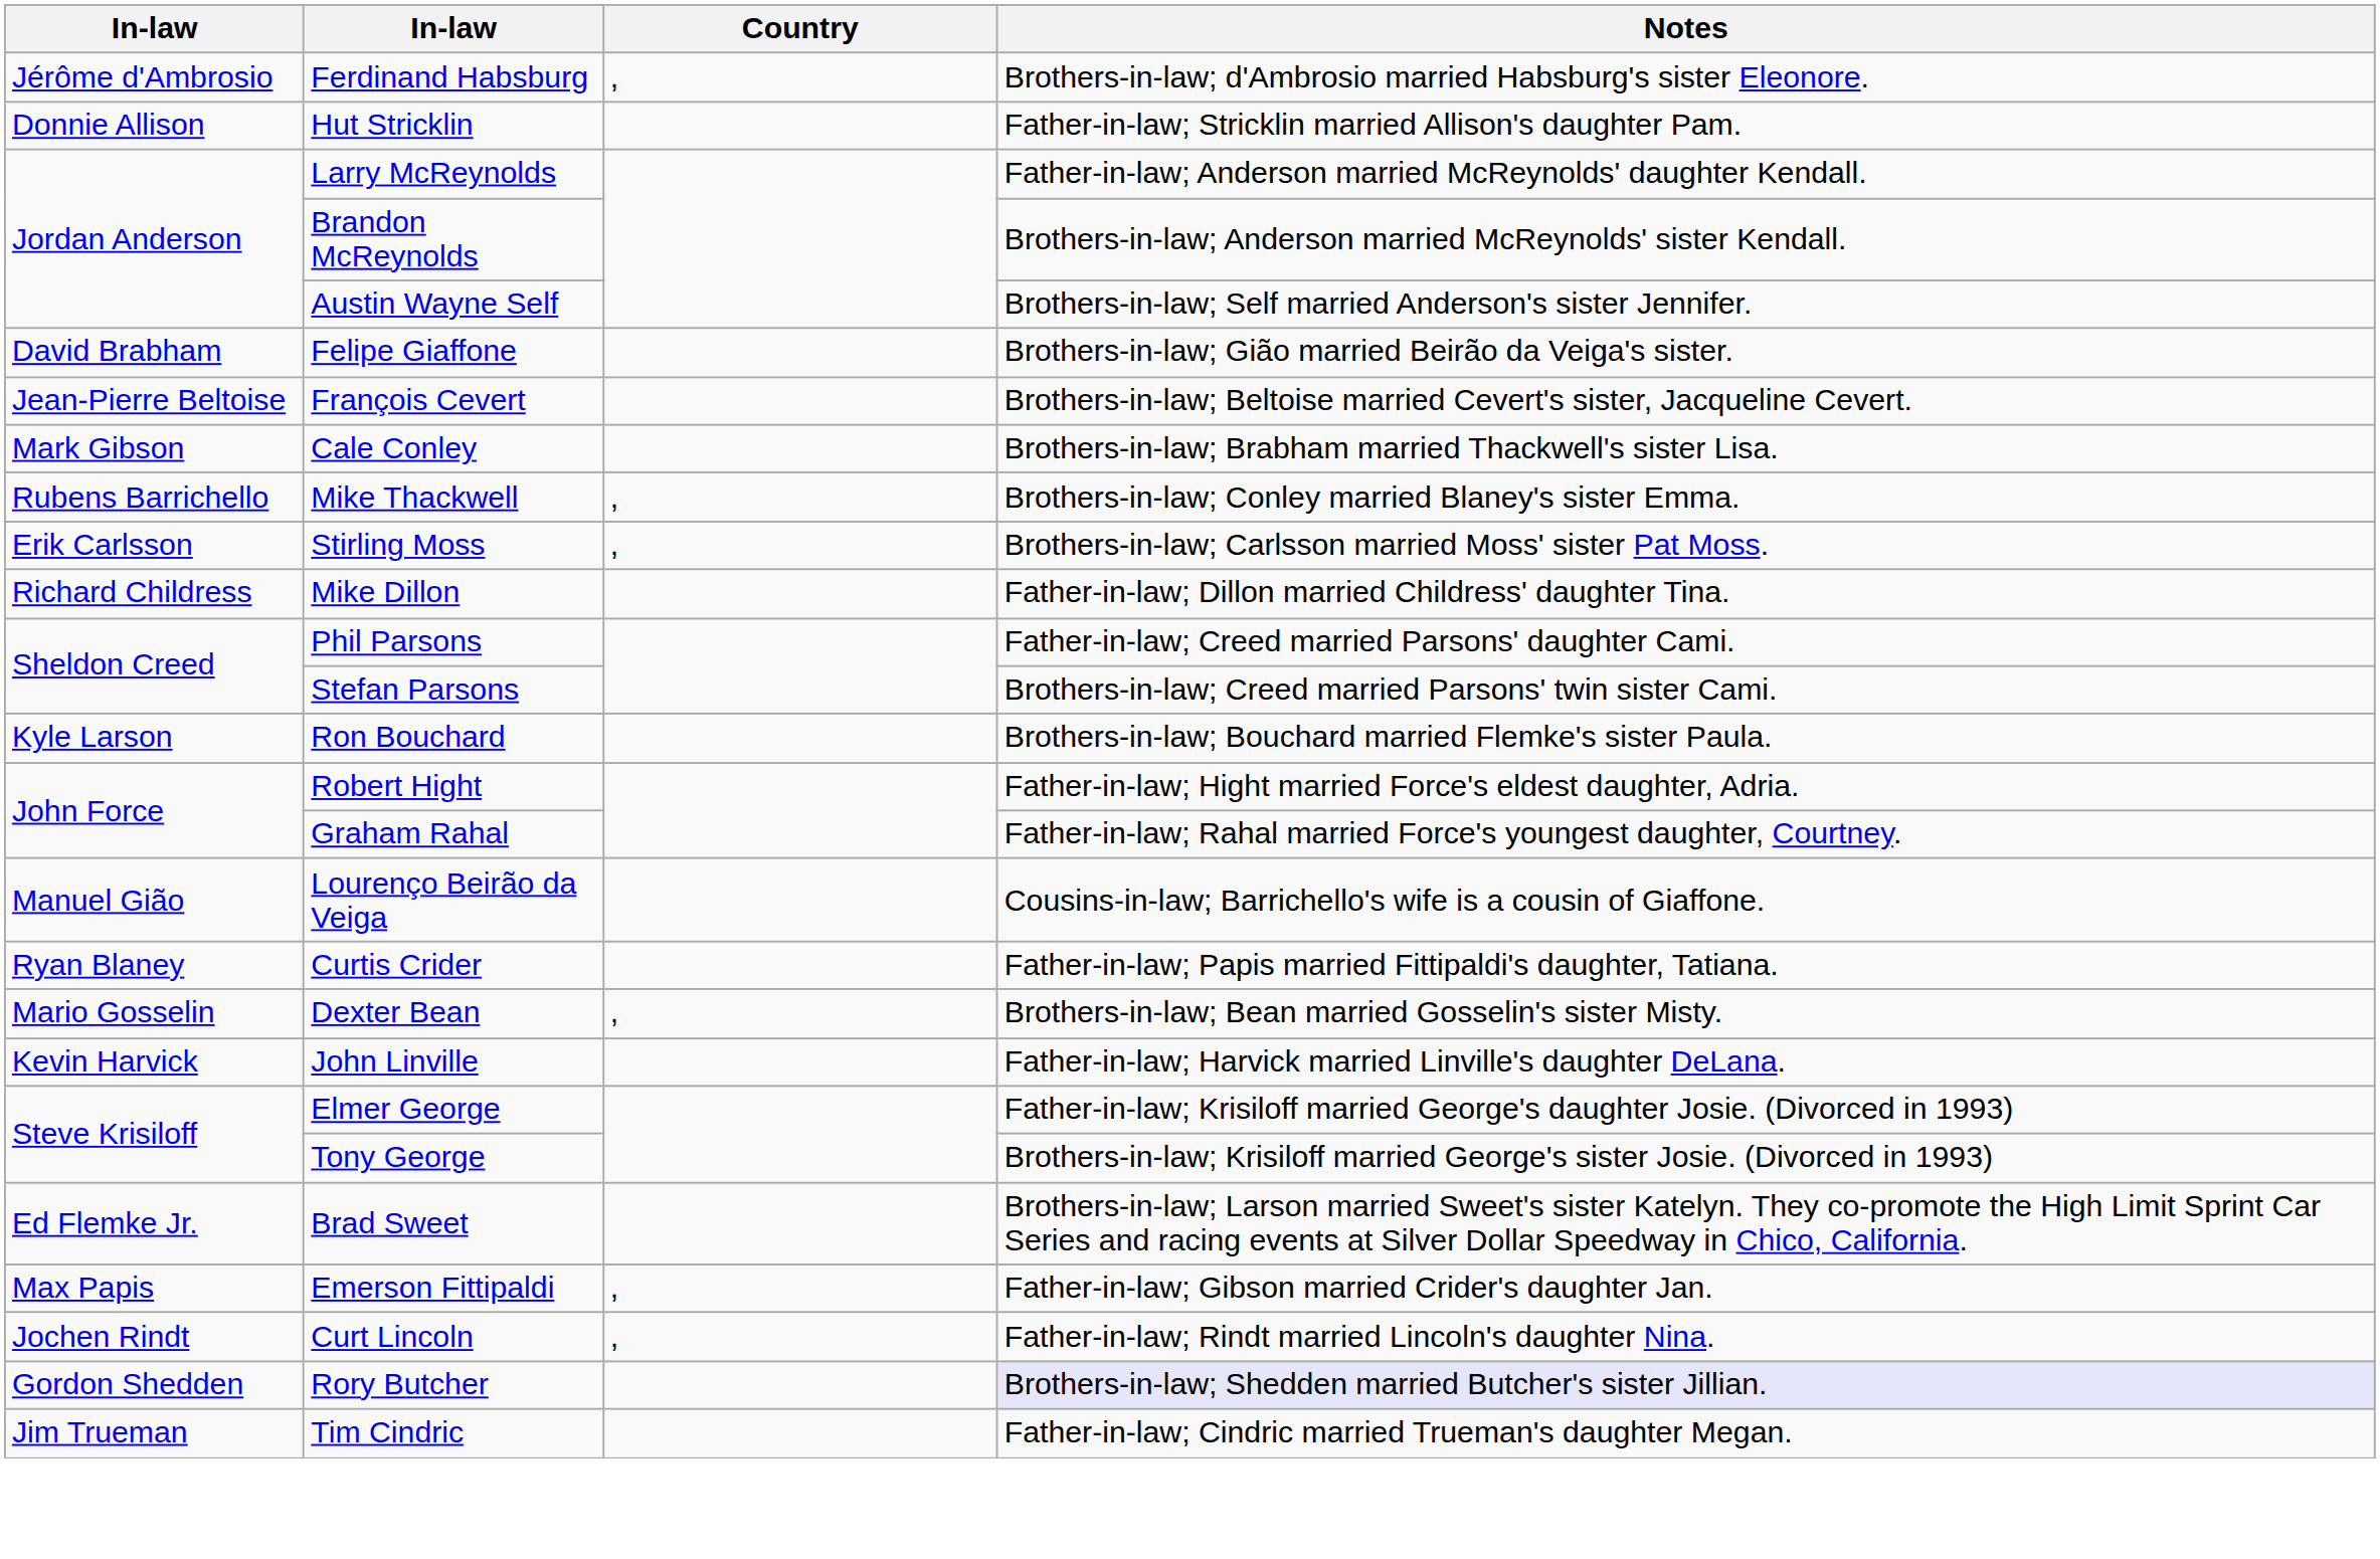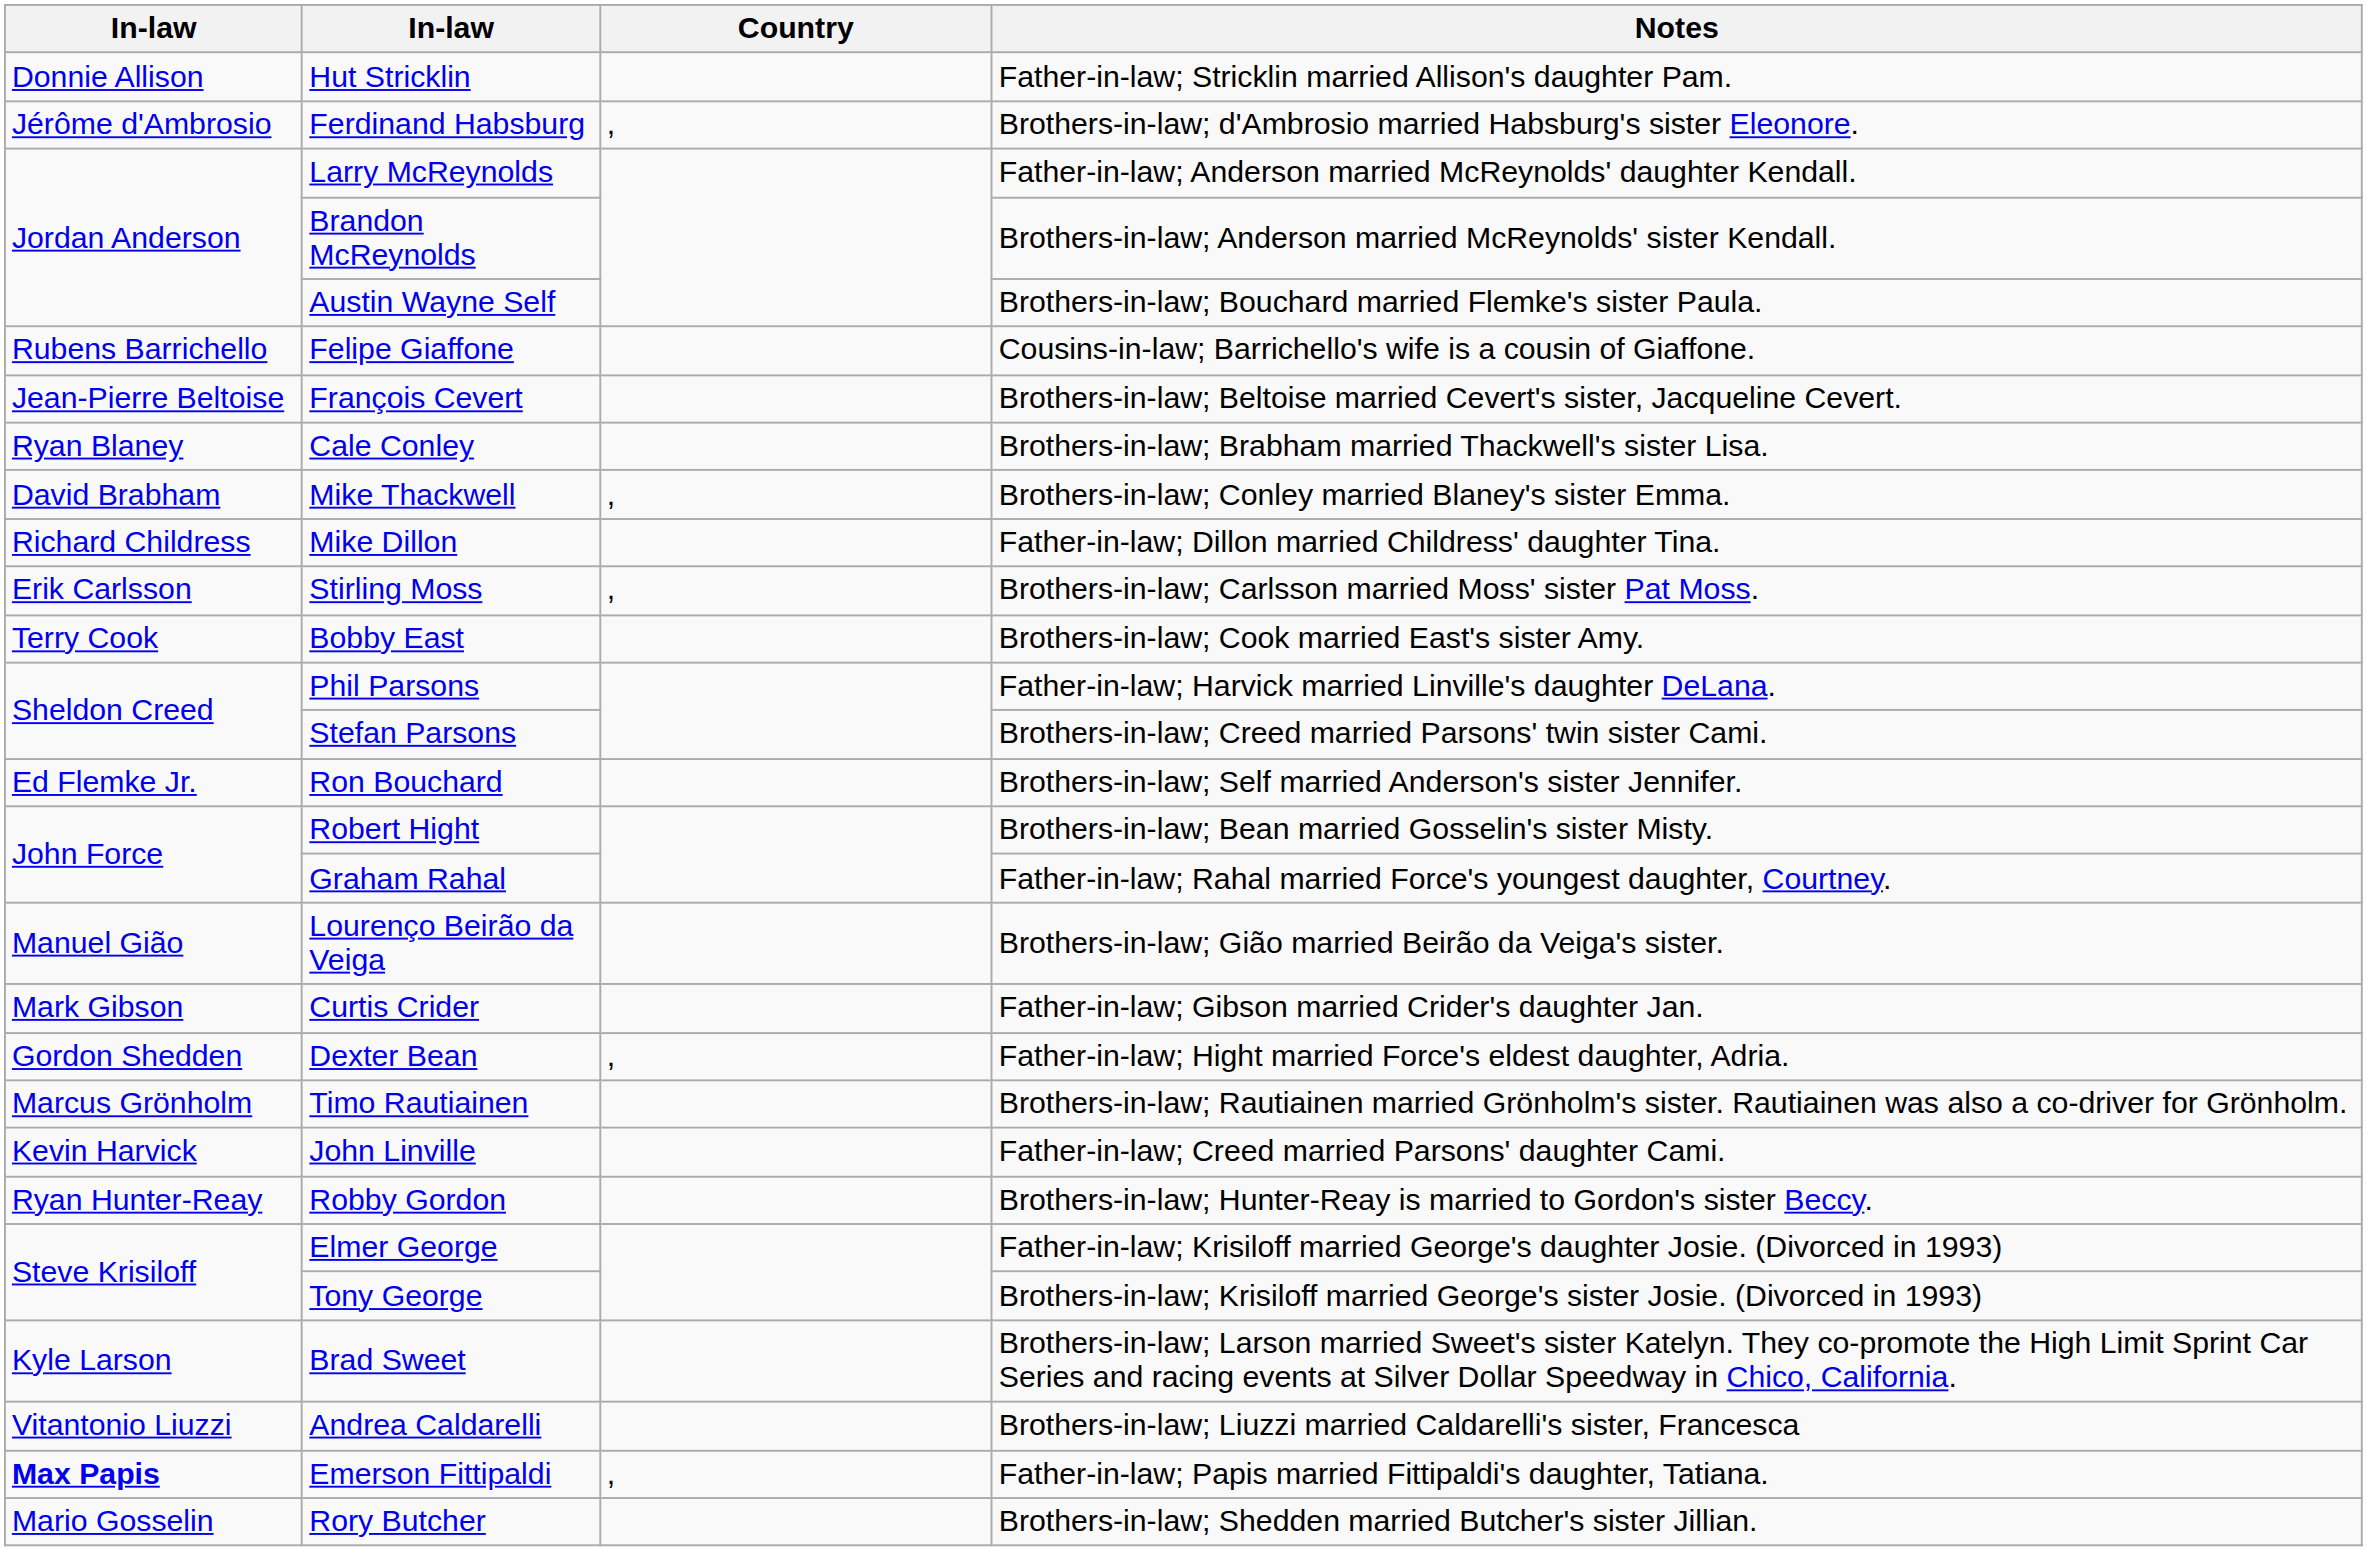rows swapped: Hut Stricklin <-> Ferdinand Habsburg
Austin Wayne Self | Notes: Brothers-in-law; Self married Anderson's sister Jennifer. -> Brothers-in-law; Bouchard married Flemke's sister Paula.
Felipe Giaffone | column 1: David Brabham -> Rubens Barrichello
Felipe Giaffone | Notes: Brothers-in-law; Gião married Beirão da Veiga's sister. -> Cousins-in-law; Barrichello's wife is a cousin of Giaffone.
Cale Conley | column 1: Mark Gibson -> Ryan Blaney
Mike Thackwell | column 1: Rubens Barrichello -> David Brabham
rows swapped: Stirling Moss <-> Mike Dillon
+ row: Terry Cook | Bobby East | Brothers-in-law; Cook married East's sister Amy.
Phil Parsons | Notes: Father-in-law; Creed married Parsons' daughter Cami. -> Father-in-law; Harvick married Linville's daughter DeLana.
Ron Bouchard | column 1: Kyle Larson -> Ed Flemke Jr.
Ron Bouchard | Notes: Brothers-in-law; Bouchard married Flemke's sister Paula. -> Brothers-in-law; Self married Anderson's sister Jennifer.
Robert Hight | Notes: Father-in-law; Hight married Force's eldest daughter, Adria. -> Brothers-in-law; Bean married Gosselin's sister Misty.
Lourenço Beirão da Veiga | Notes: Cousins-in-law; Barrichello's wife is a cousin of Giaffone. -> Brothers-in-law; Gião married Beirão da Veiga's sister.
Curtis Crider | column 1: Ryan Blaney -> Mark Gibson
Curtis Crider | Notes: Father-in-law; Papis married Fittipaldi's daughter, Tatiana. -> Father-in-law; Gibson married Crider's daughter Jan.
Dexter Bean | column 1: Mario Gosselin -> Gordon Shedden
Dexter Bean | Notes: Brothers-in-law; Bean married Gosselin's sister Misty. -> Father-in-law; Hight married Force's eldest daughter, Adria.
+ row: Marcus Grönholm | Timo Rautiainen | Brothers-in-law; Rautiainen married Grönholm's sister. Rautiainen was also a co-driver for Grönholm.
John Linville | Notes: Father-in-law; Harvick married Linville's daughter DeLana. -> Father-in-law; Creed married Parsons' daughter Cami.
+ row: Ryan Hunter-Reay | Robby Gordon | Brothers-in-law; Hunter-Reay is married to Gordon's sister Beccy.
Brad Sweet | column 1: Ed Flemke Jr. -> Kyle Larson
+ row: Vitantonio Liuzzi | Andrea Caldarelli | Brothers-in-law; Liuzzi married Caldarelli's sister, Francesca
Emerson Fittipaldi | column 1: normal -> bold
Emerson Fittipaldi | Notes: Father-in-law; Gibson married Crider's daughter Jan. -> Father-in-law; Papis married Fittipaldi's daughter, Tatiana.
- row: Jochen Rindt | Curt Lincoln | , | Father-in-law; Rindt married Lincoln's daughter Nina.
Rory Butcher | column 1: Gordon Shedden -> Mario Gosselin
Rory Butcher | Notes: lavender background -> no background
- row: Jim Trueman | Tim Cindric | Father-in-law; Cindric married Trueman's daughter Megan.
